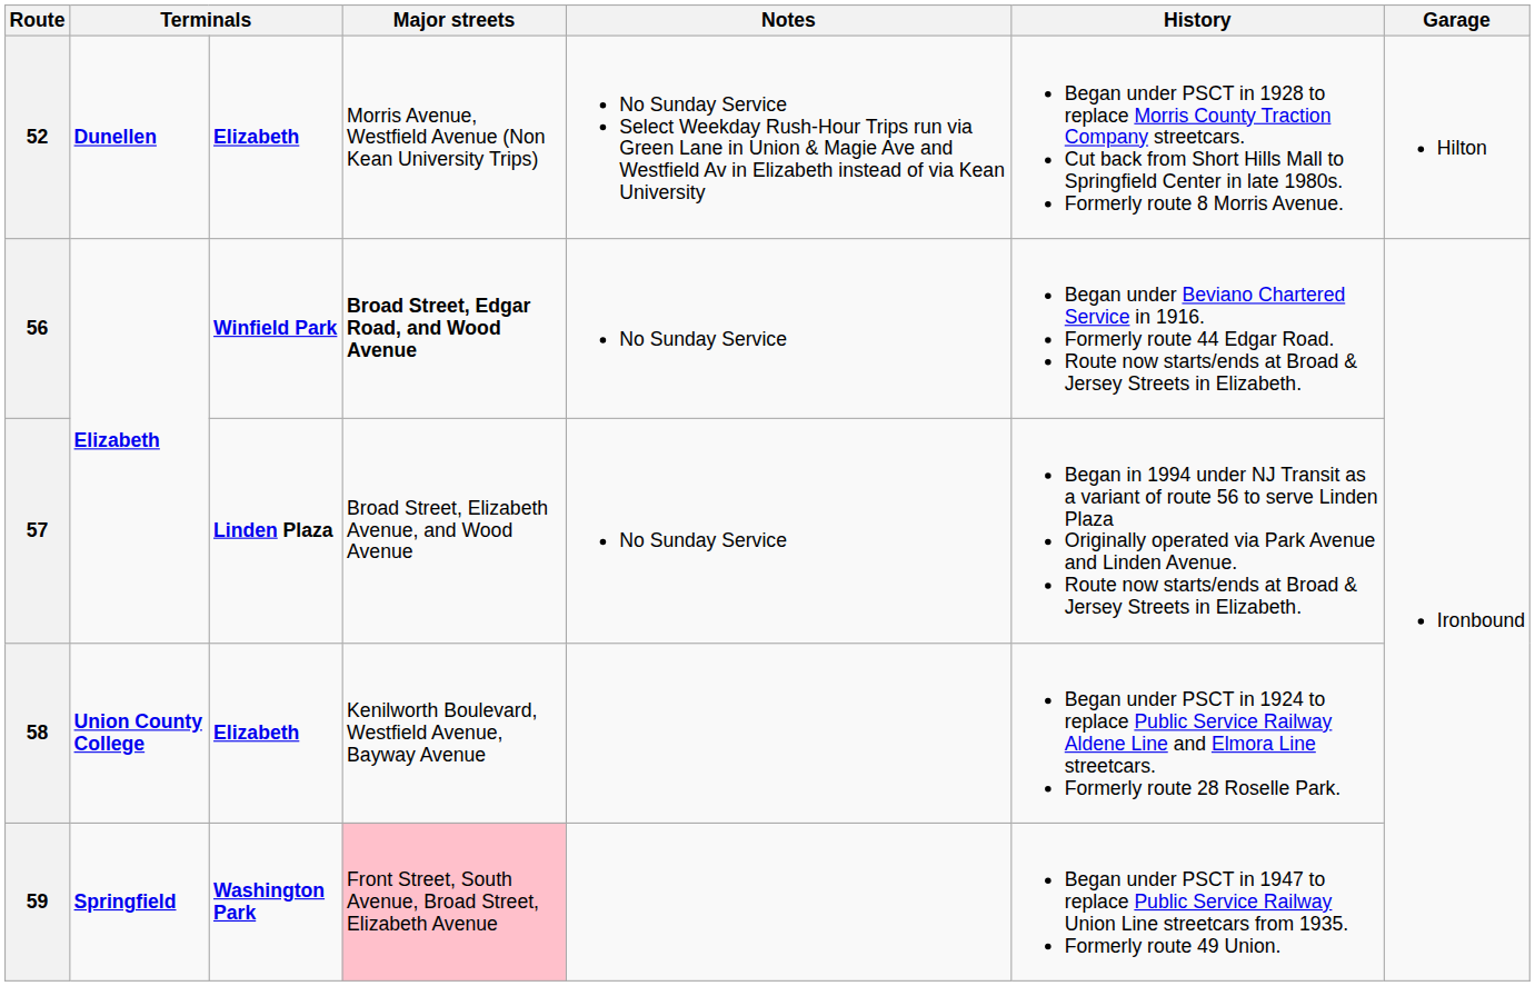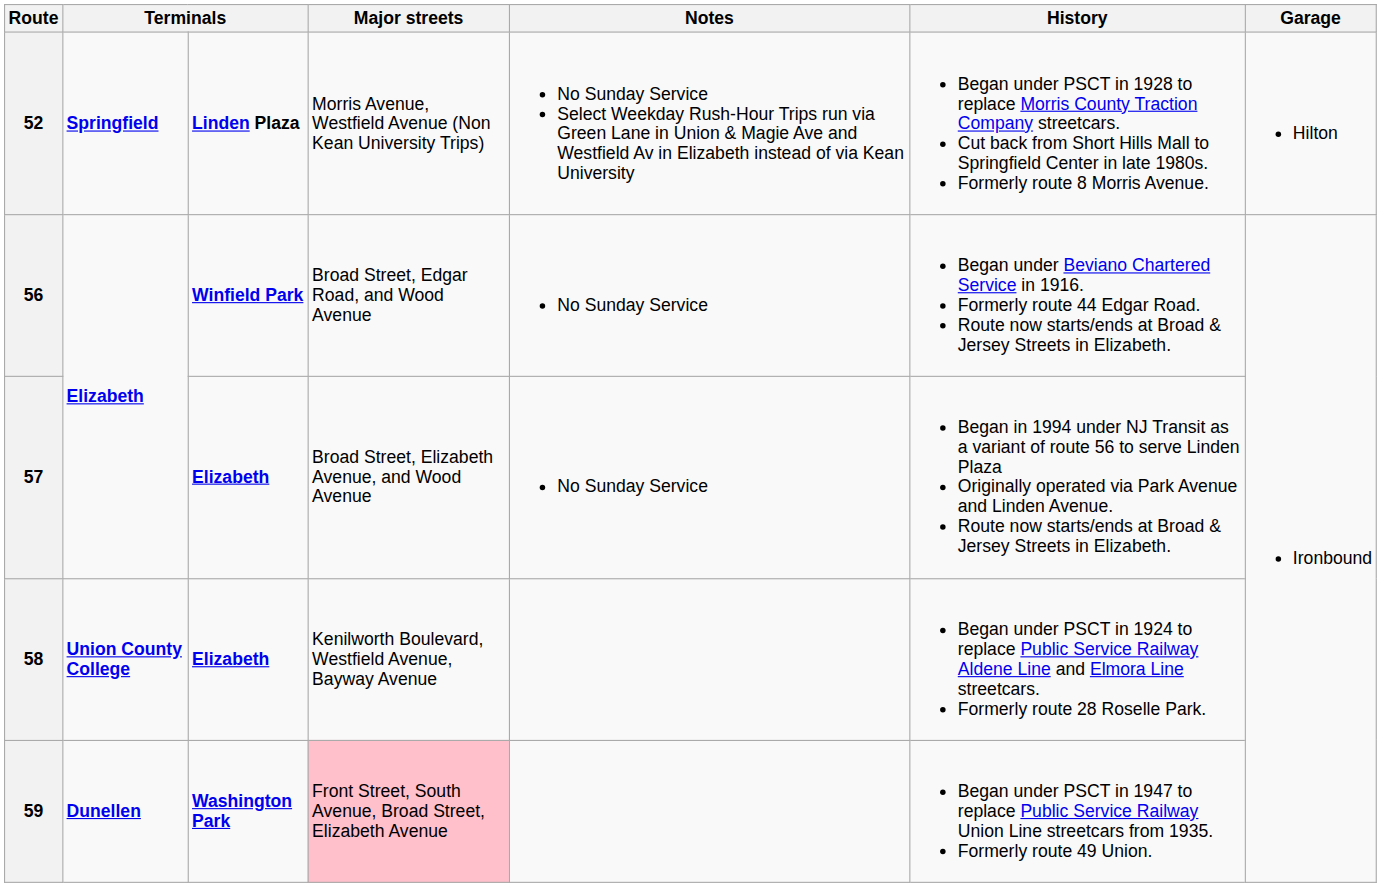52 | column 2: Dunellen -> Springfield
52 | column 3: Elizabeth -> Linden Plaza
56 | Major streets: bold -> normal
57 | column 3: Linden Plaza -> Elizabeth
59 | column 2: Springfield -> Dunellen
